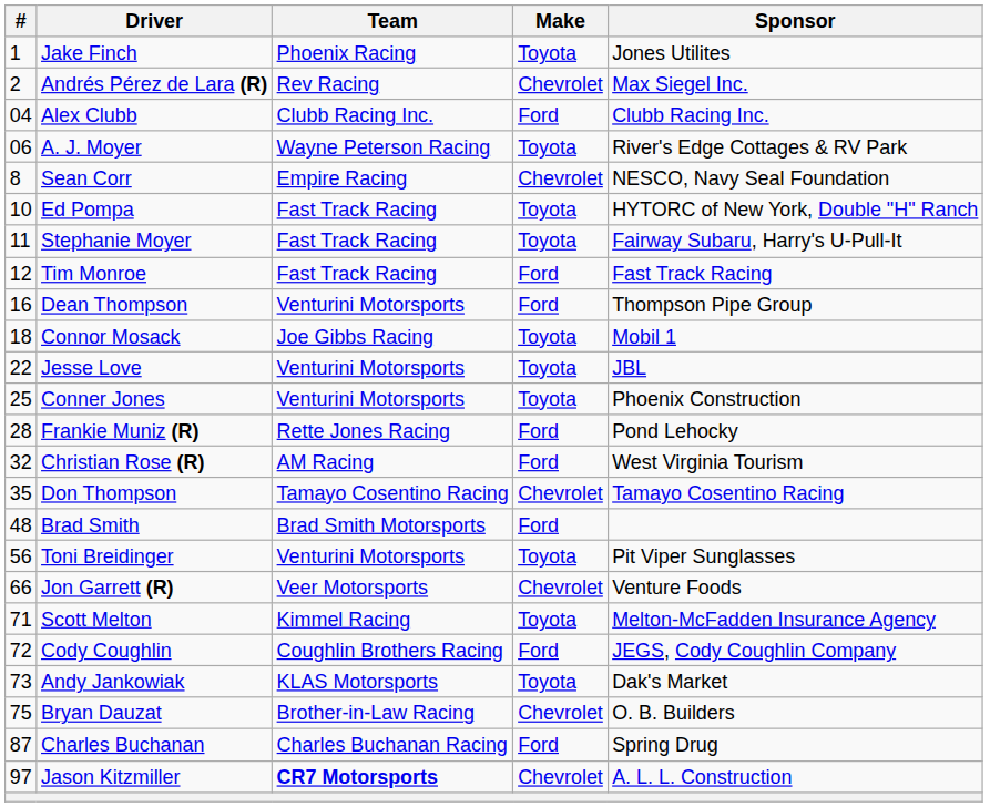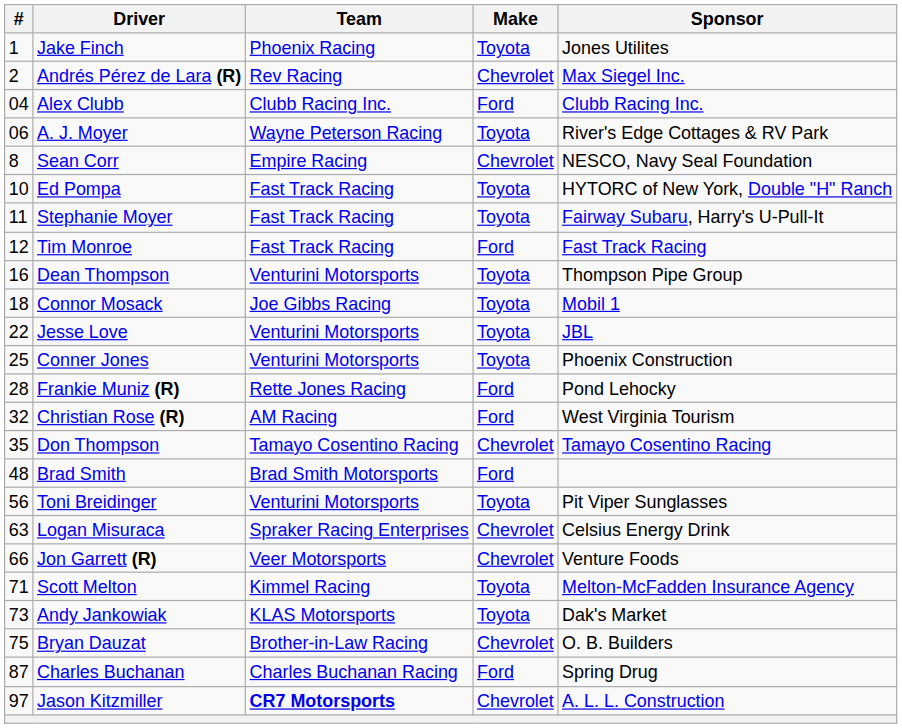Dean Thompson | Make: Ford -> Toyota
+ row: 63 | Logan Misuraca | Spraker Racing Enterprises | Chevrolet | Celsius Energy Drink
- row: 72 | Cody Coughlin | Coughlin Brothers Racing | Ford | JEGS, Cody Coughlin Company
